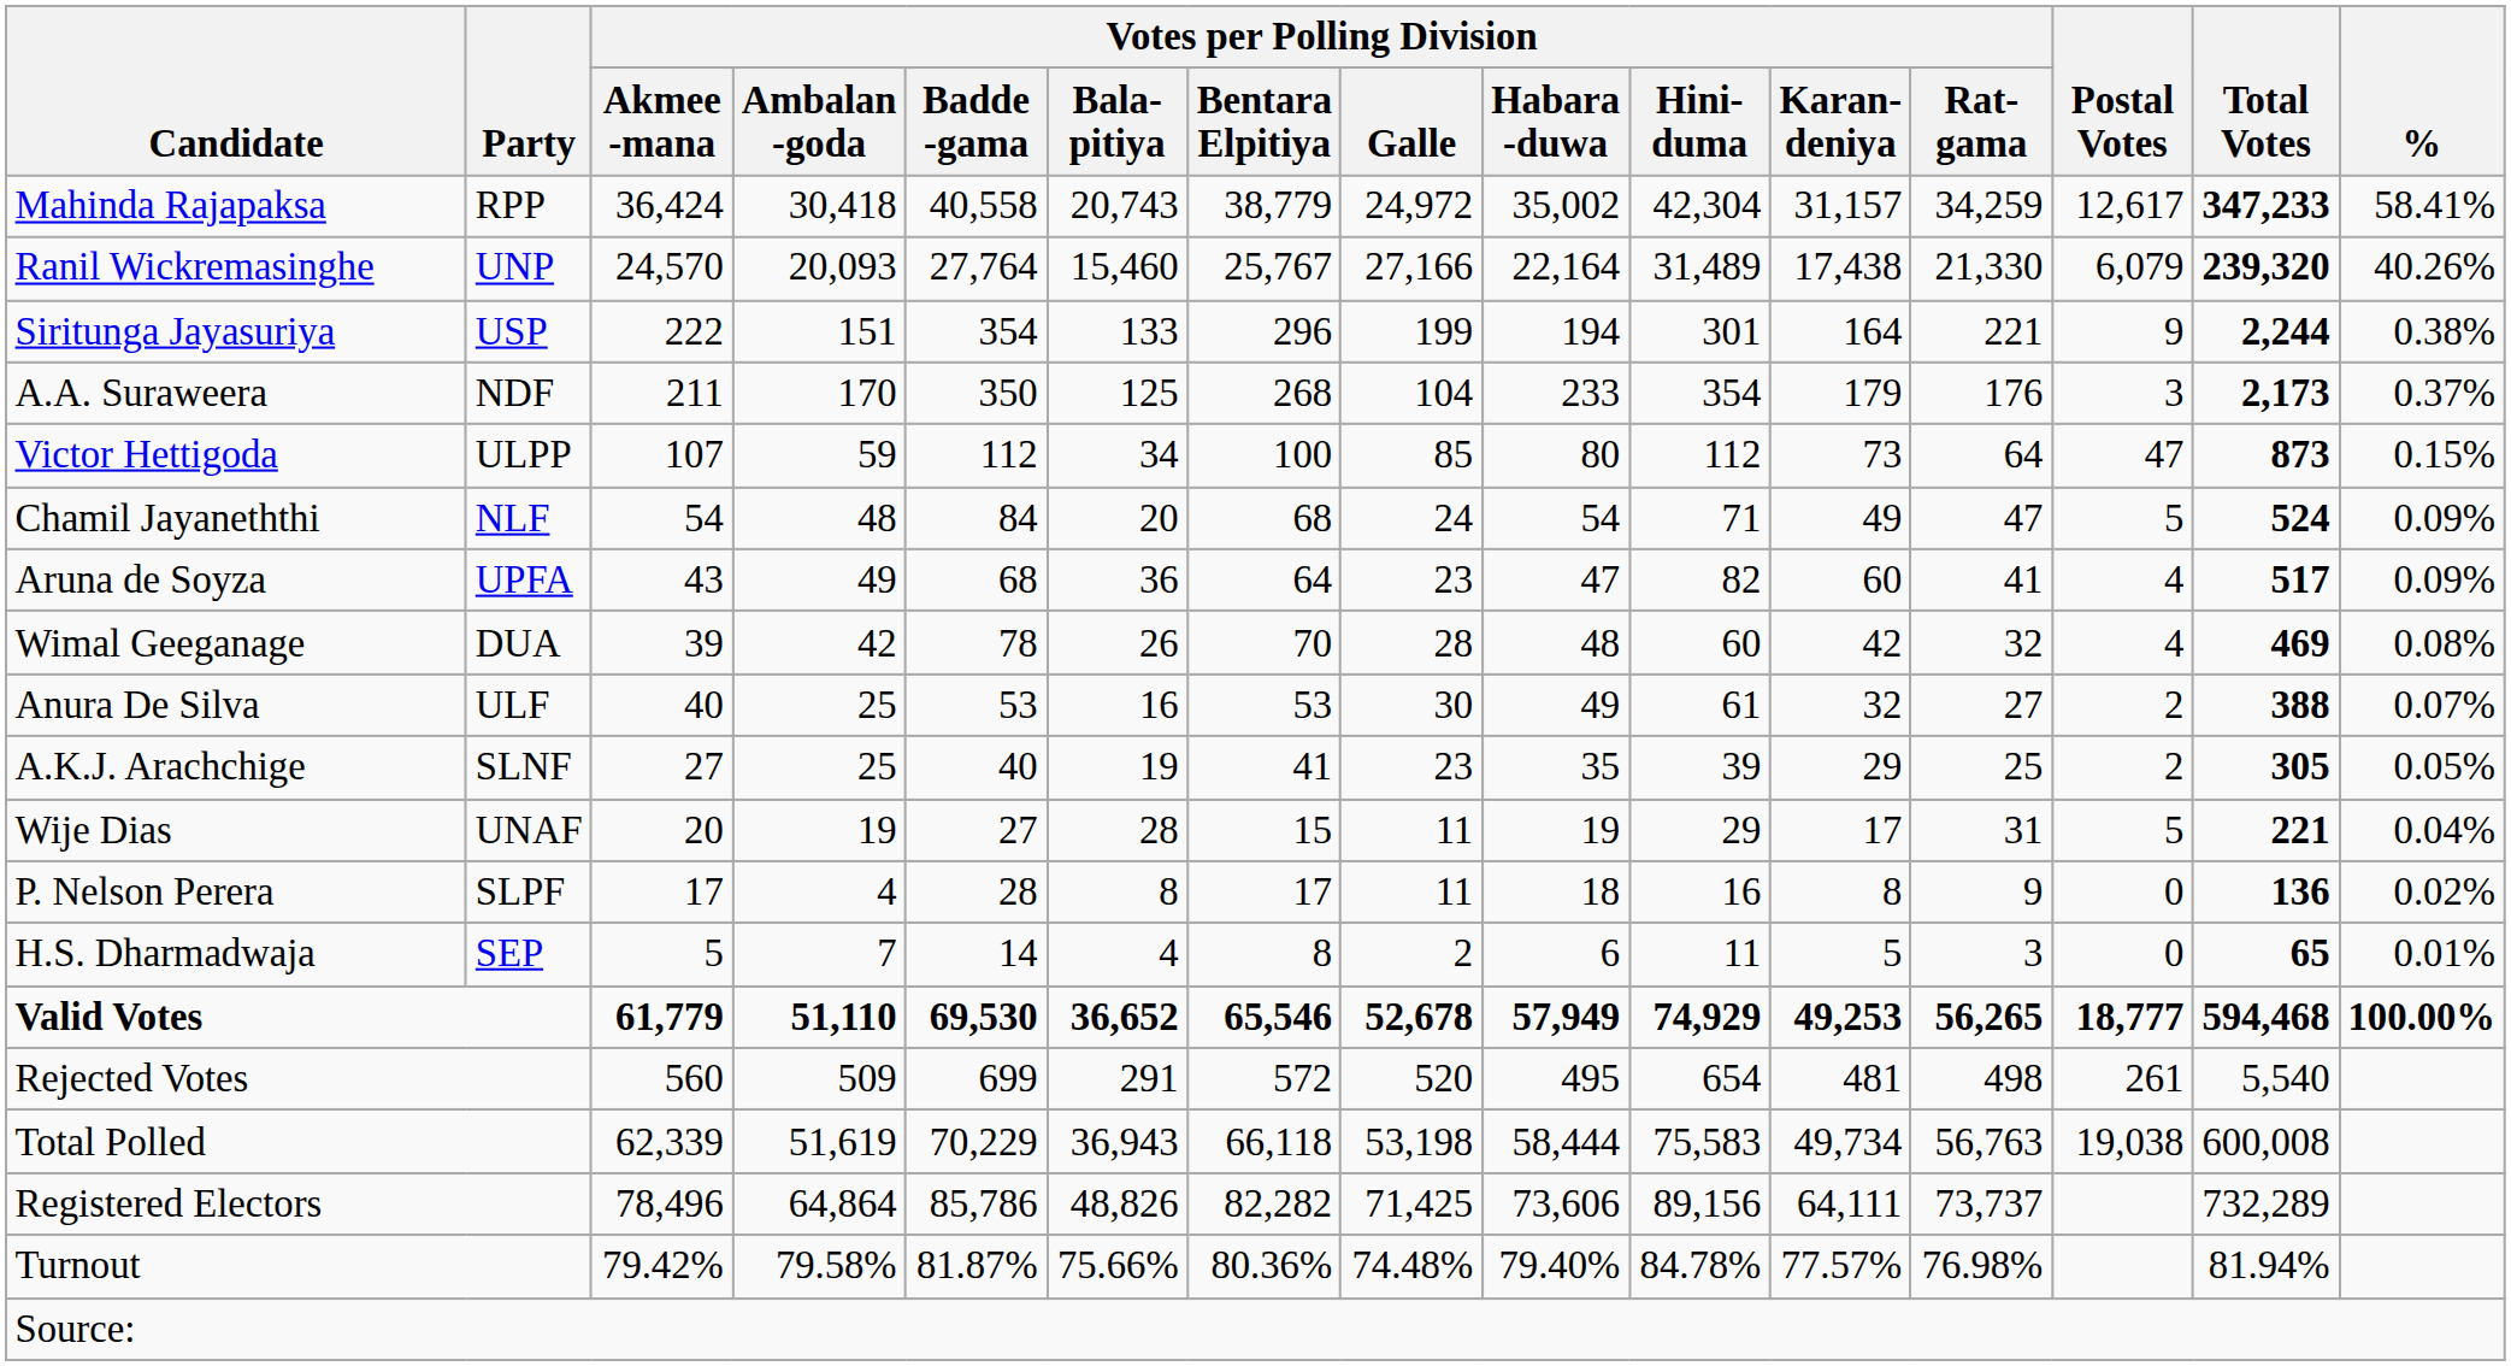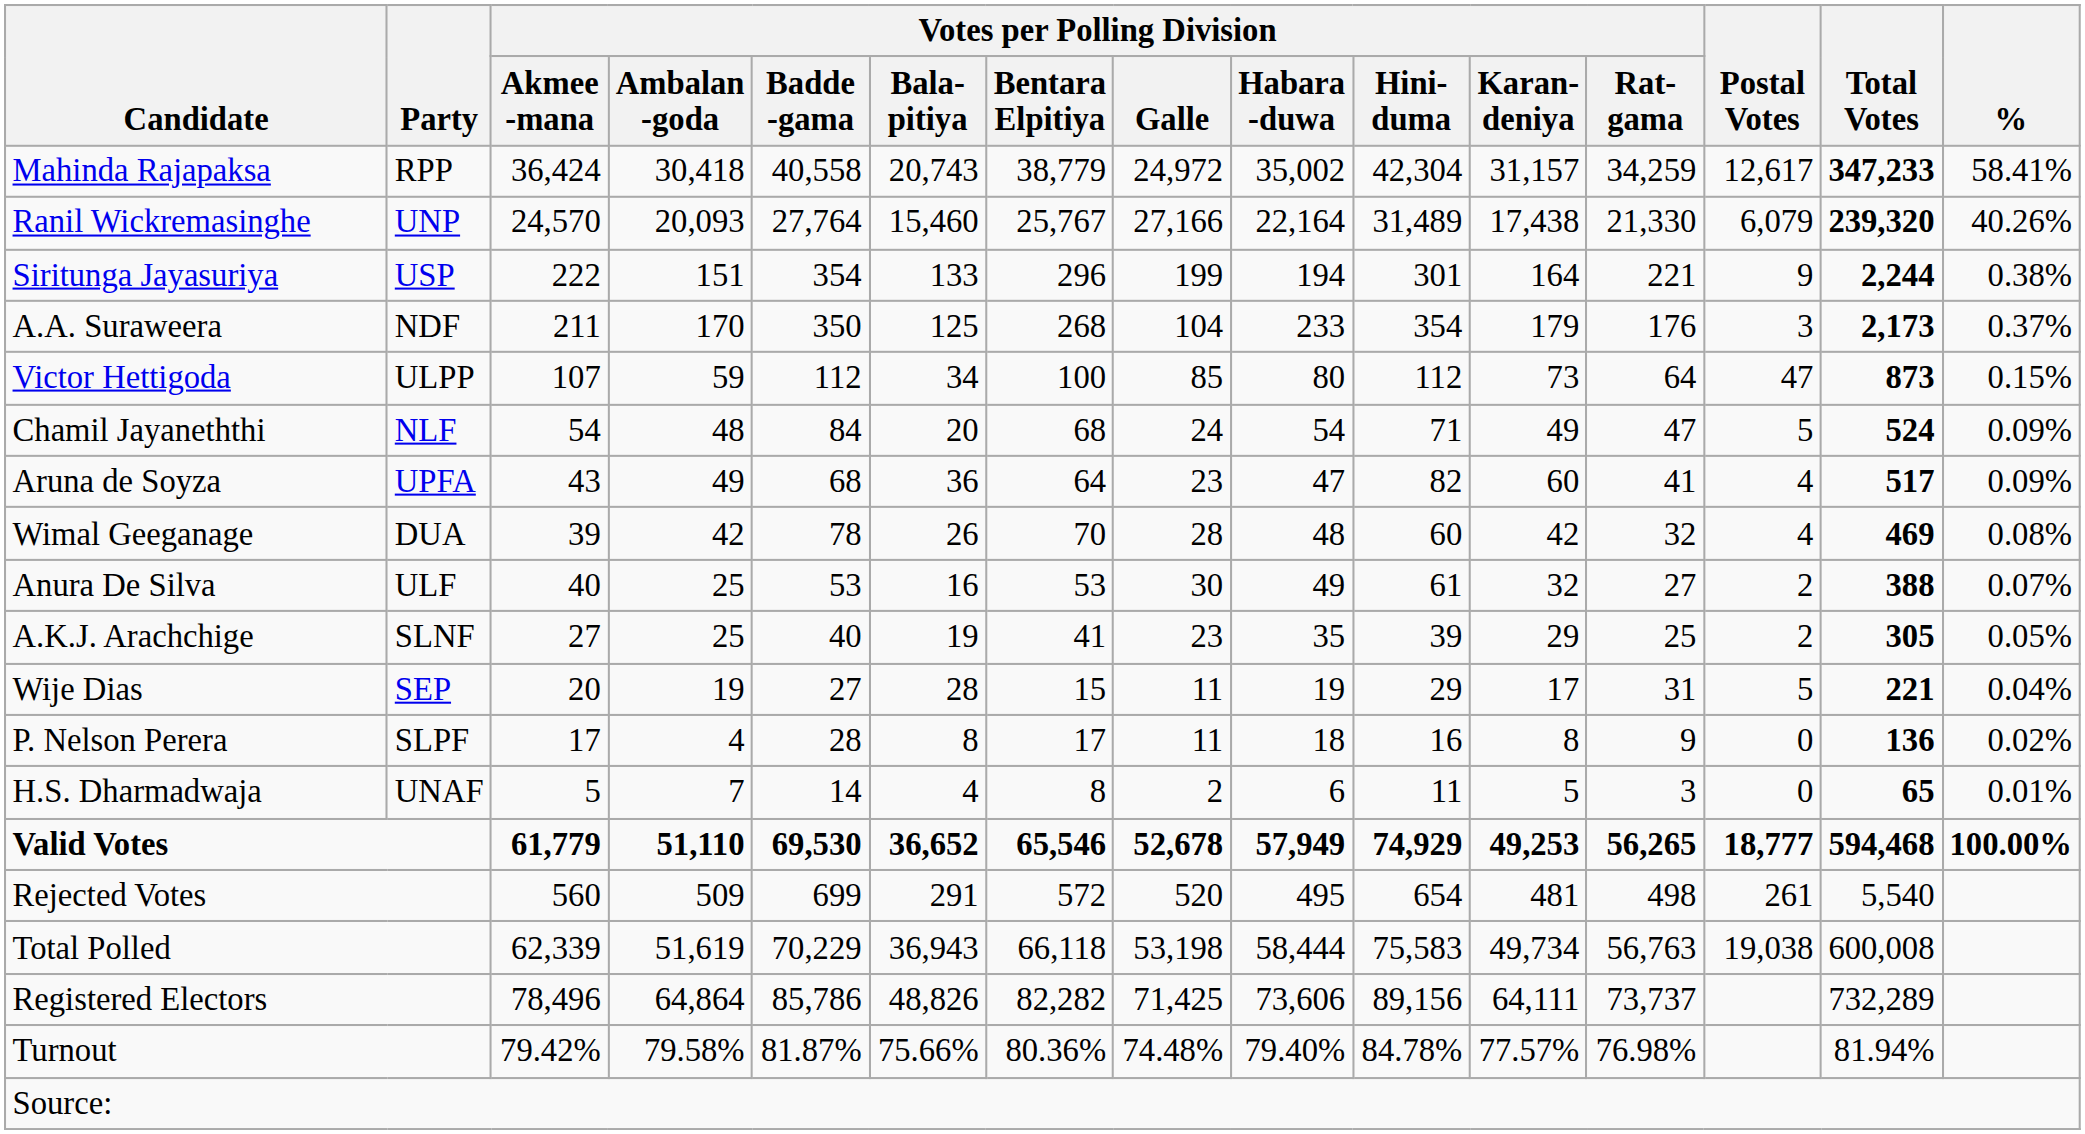Wije Dias | Party: UNAF -> SEP
H.S. Dharmadwaja | Party: SEP -> UNAF
